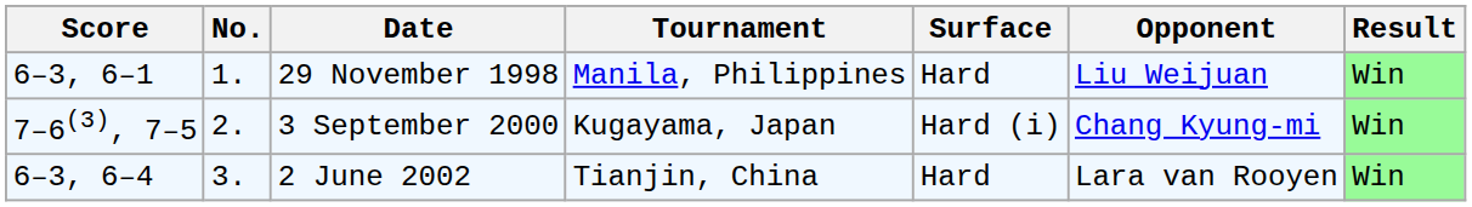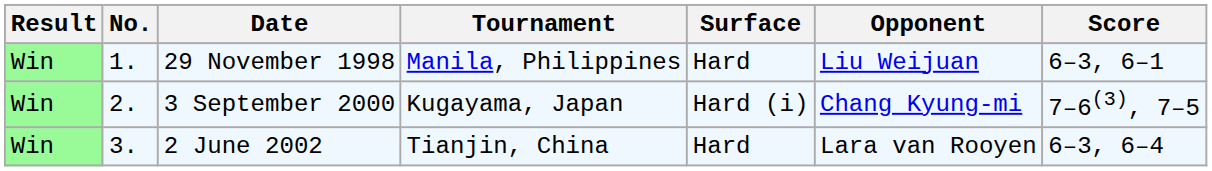columns swapped: Result <-> Score
